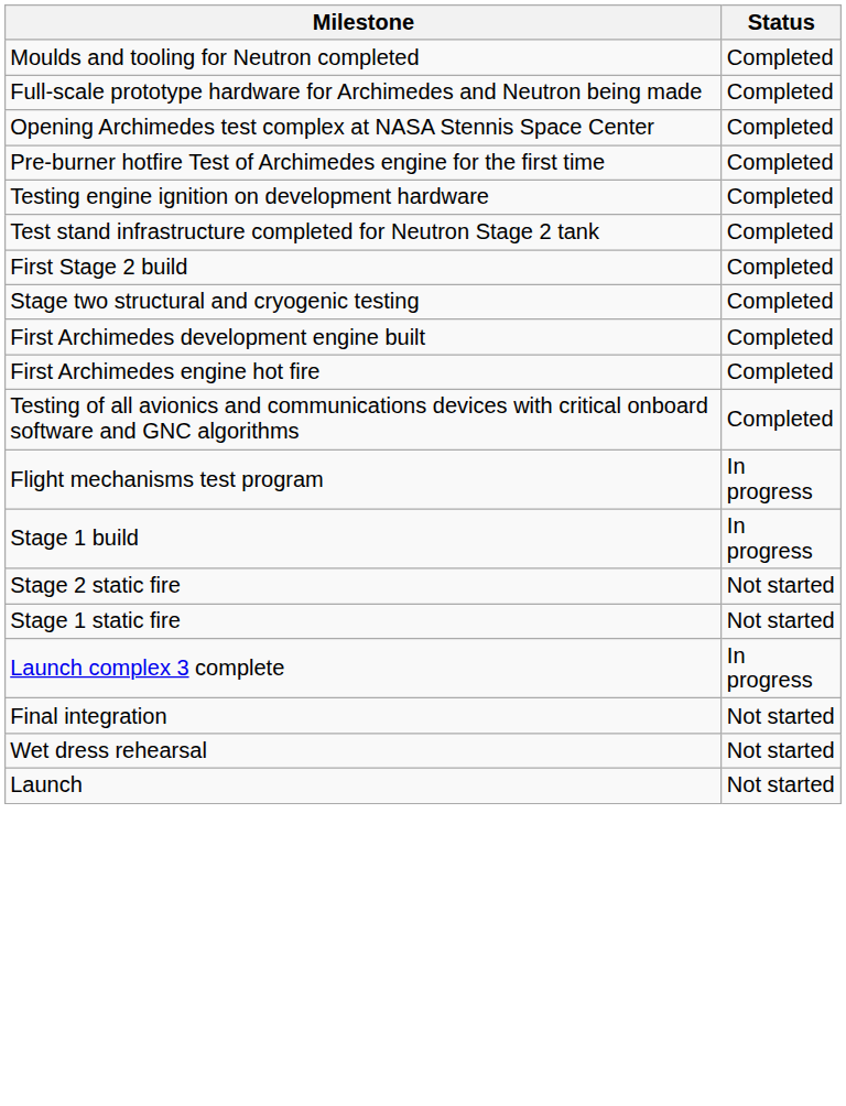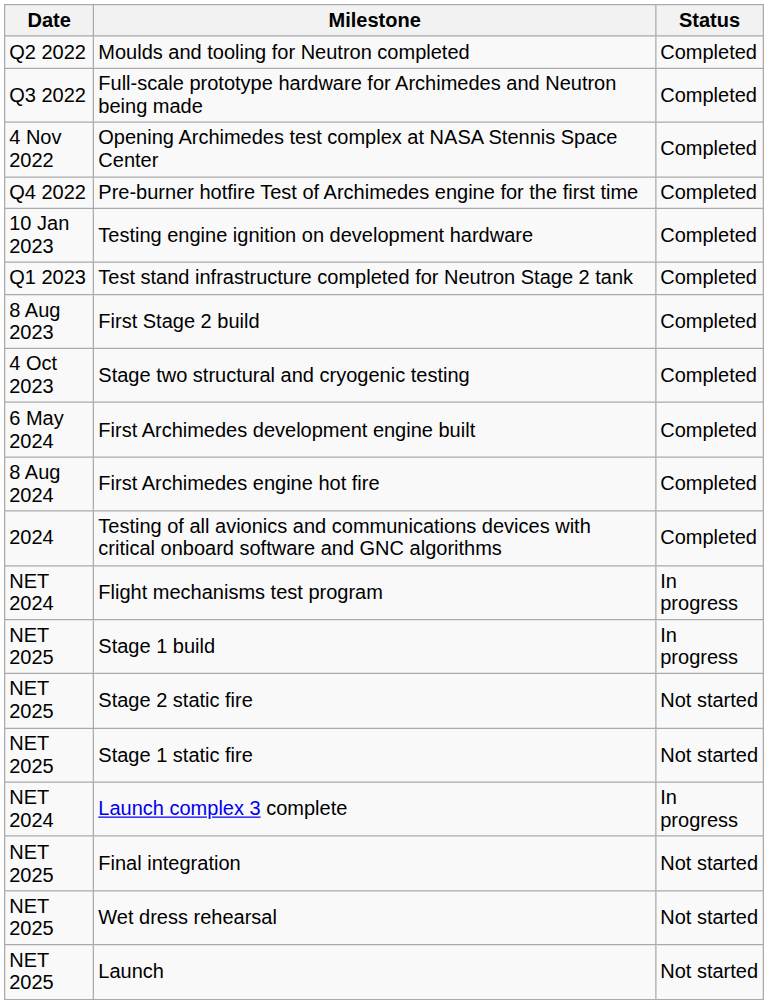+ column: Date | Q2 2022 | Q3 2022 | 4 Nov 2022 | Q4 2022 | 10 Jan 2023 | Q1 2023 | 8 Aug 2023 | 4 Oct 2023 | 6 May 2024 | 8 Aug 2024 | 2024 | NET 2024 | NET 2025 | NET 2025 | NET 2025 | NET 2024 | NET 2025 | NET 2025 | NET 2025
